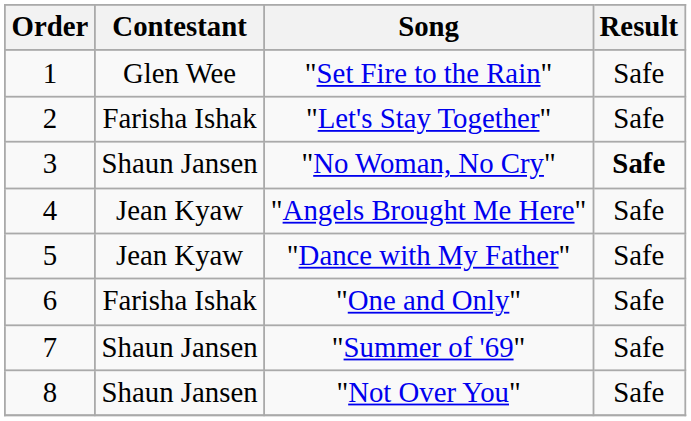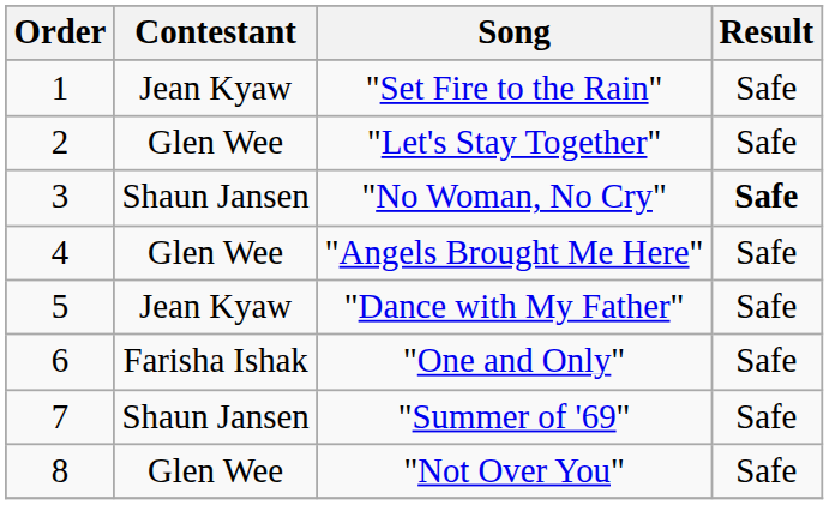"Set Fire to the Rain" | Contestant: Glen Wee -> Jean Kyaw
"Let's Stay Together" | Contestant: Farisha Ishak -> Glen Wee
"Angels Brought Me Here" | Contestant: Jean Kyaw -> Glen Wee
"Not Over You" | Contestant: Shaun Jansen -> Glen Wee
